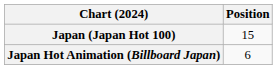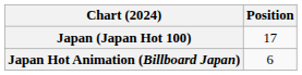Japan (Japan Hot 100) | Position: 15 -> 17
